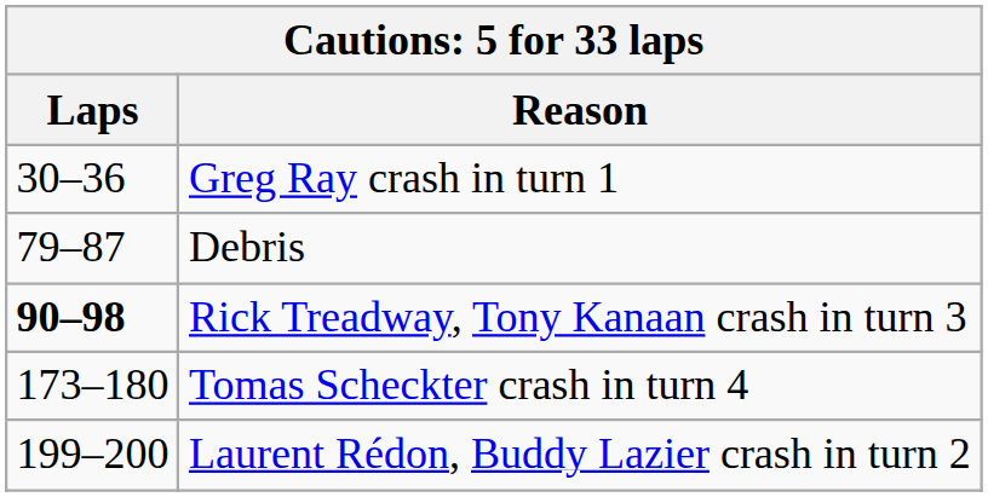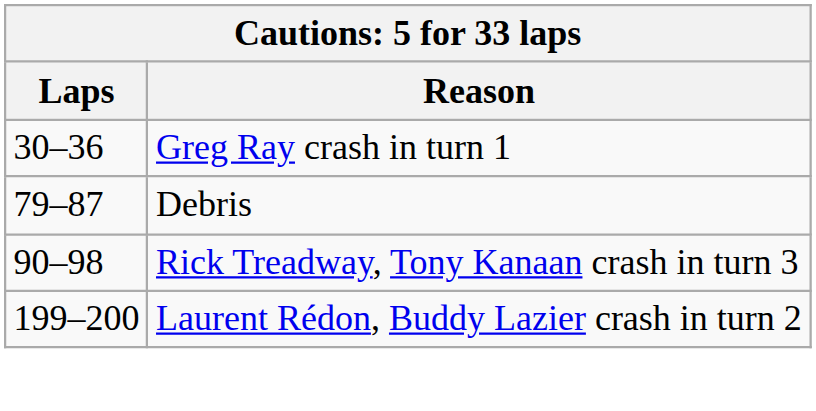Rick Treadway, Tony Kanaan crash in turn 3 | Laps: bold -> normal
- row: 173–180 | Tomas Scheckter crash in turn 4
